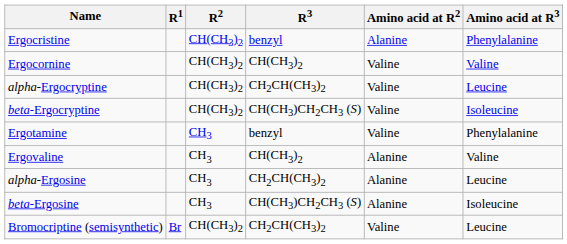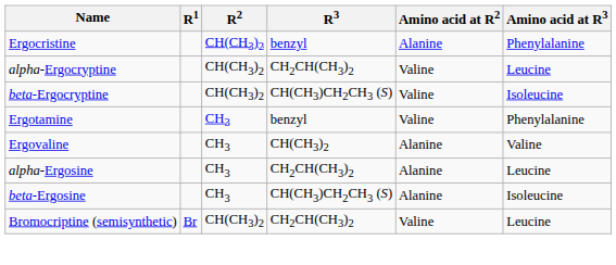- row: Ergocornine | CH(CH3)2 | CH(CH3)2 | Valine | Valine
